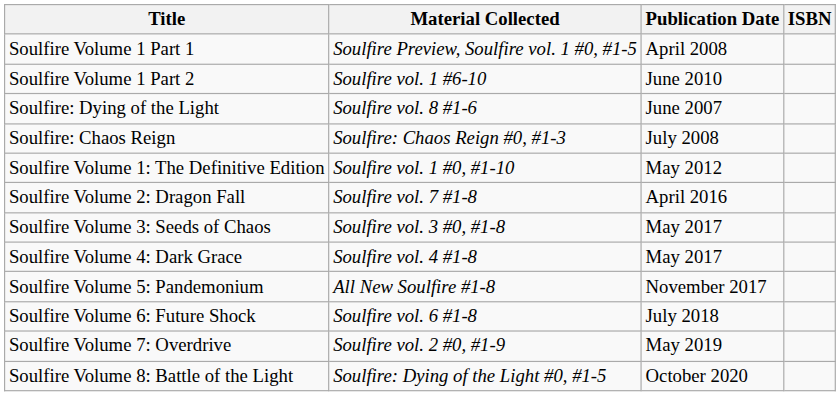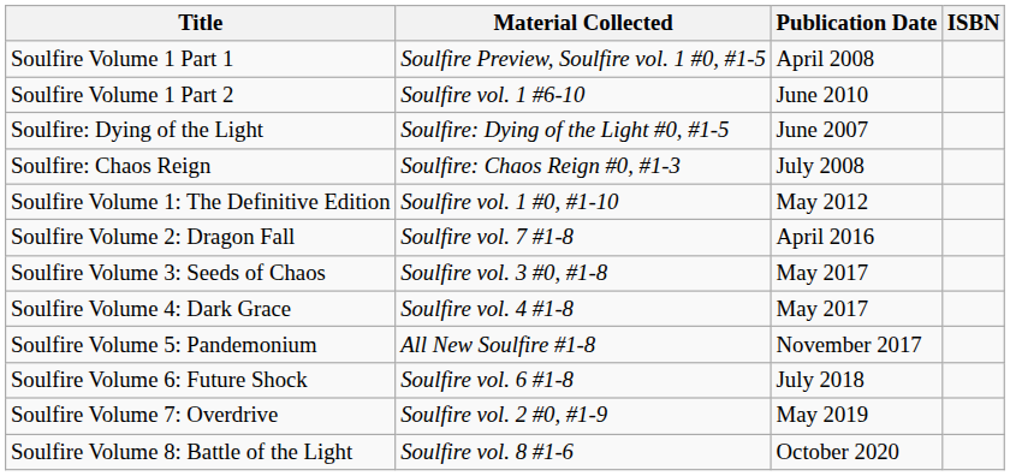Soulfire: Dying of the Light | Material Collected: Soulfire vol. 8 #1-6 -> Soulfire: Dying of the Light #0, #1-5
Soulfire Volume 8: Battle of the Light | Material Collected: Soulfire: Dying of the Light #0, #1-5 -> Soulfire vol. 8 #1-6
